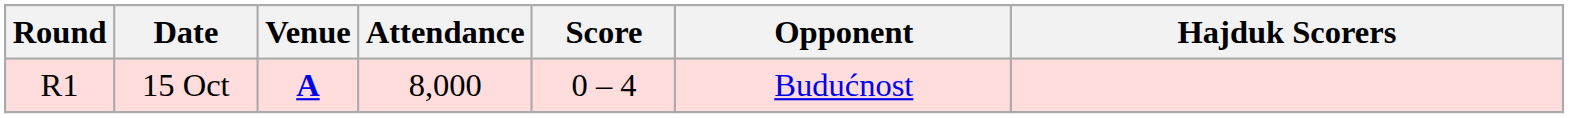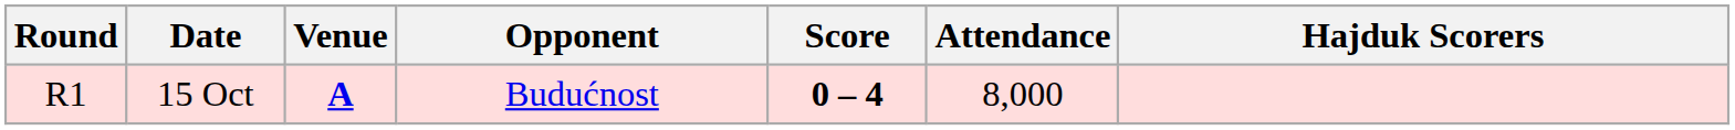columns swapped: Opponent <-> Attendance
15 Oct | Score: normal -> bold
